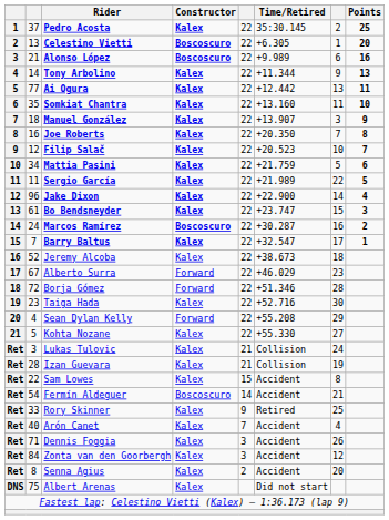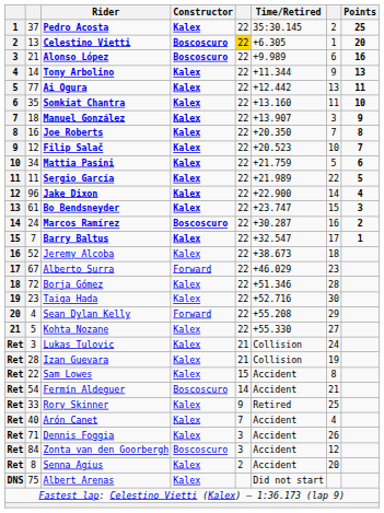Celestino Vietti | column 5: no background -> gold background
Borja Gómez | Constructor: Forward -> Kalex
Zonta van den Goorbergh | Constructor: Kalex -> Boscoscuro
